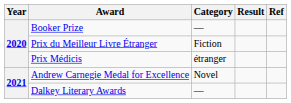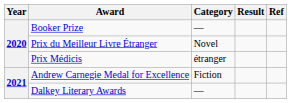Prix du Meilleur Livre Étranger | Category: Fiction -> Novel
Andrew Carnegie Medal for Excellence | Category: Novel -> Fiction
